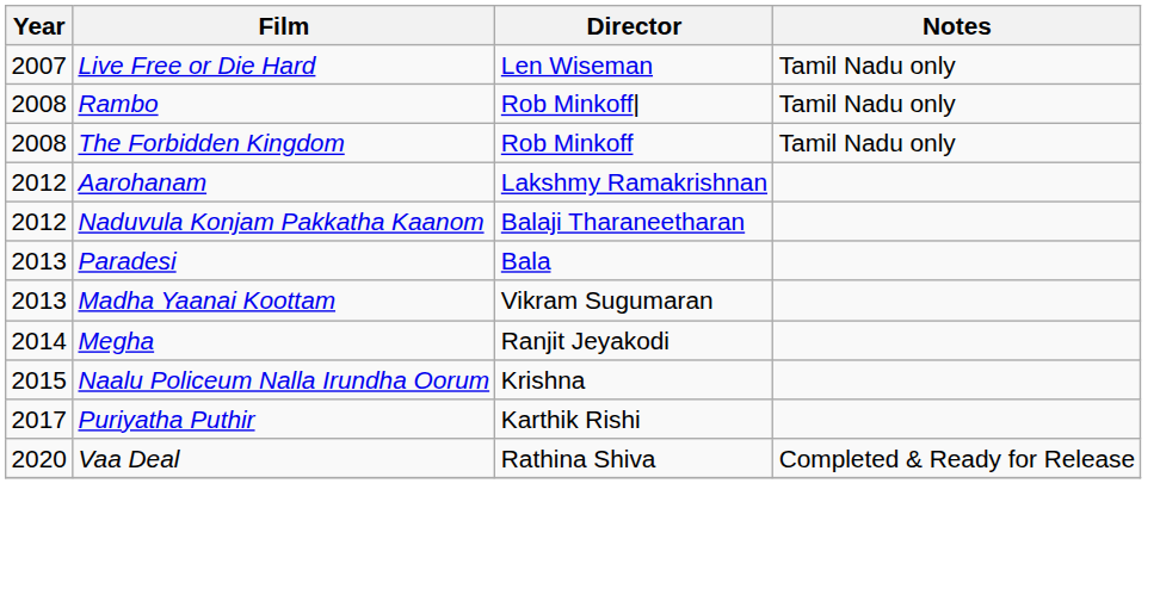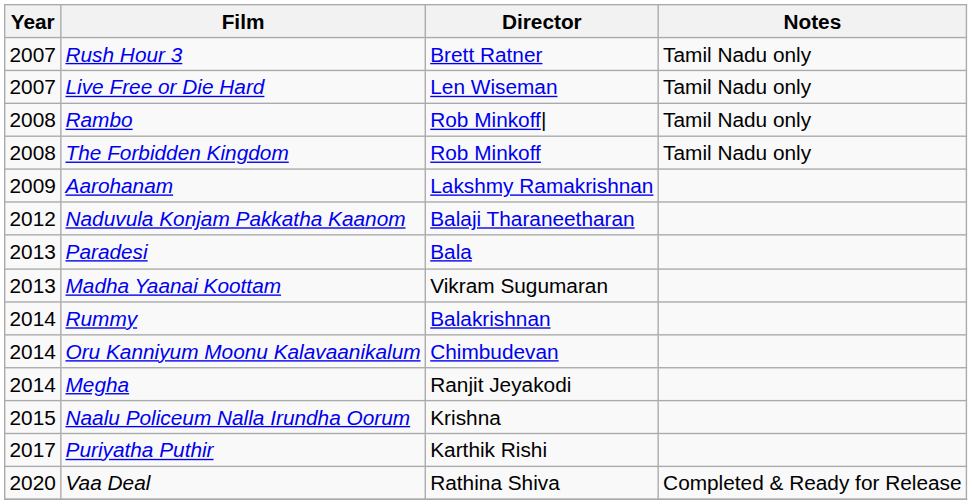+ row: 2007 | Rush Hour 3 | Brett Ratner | Tamil Nadu only
Aarohanam | Year: 2012 -> 2009
+ row: 2014 | Rummy | Balakrishnan
+ row: 2014 | Oru Kanniyum Moonu Kalavaanikalum | Chimbudevan
